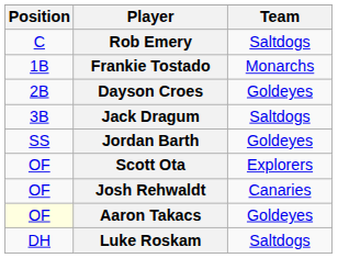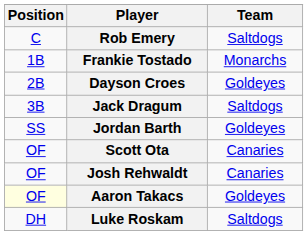Scott Ota | Team: Explorers -> Canaries
